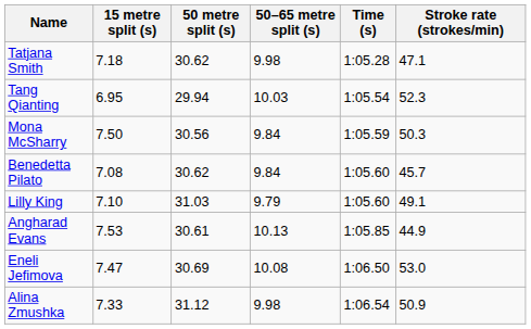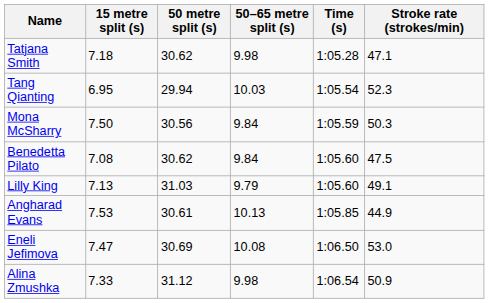Benedetta Pilato | Stroke rate (strokes/min): 45.7 -> 47.5
Lilly King | 15 metre split (s): 7.10 -> 7.13
